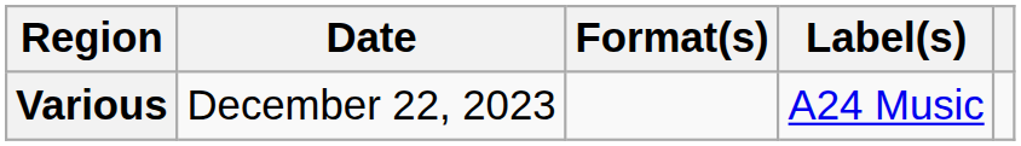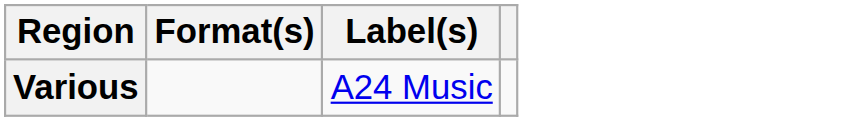- column: Date | December 22, 2023
